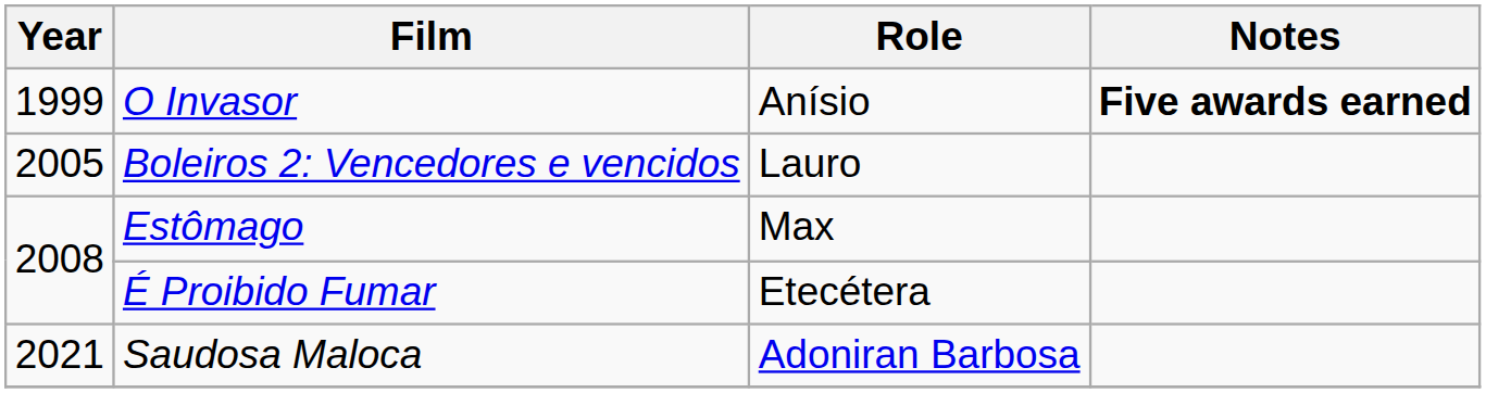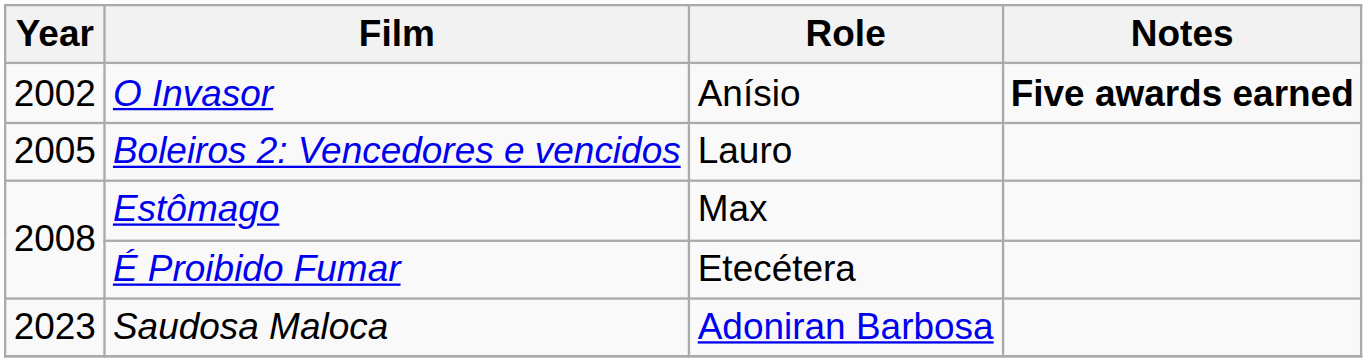O Invasor | Year: 1999 -> 2002
Saudosa Maloca | Year: 2021 -> 2023
